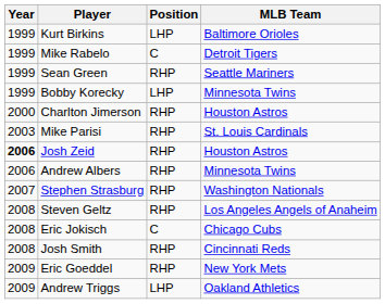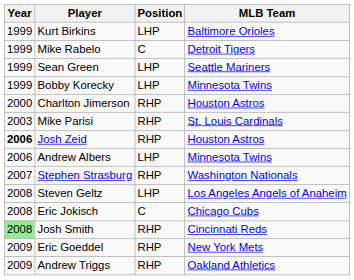Sean Green | Position: RHP -> LHP
Andrew Albers | Position: RHP -> LHP
Steven Geltz | Position: RHP -> LHP
Josh Smith | Year: no background -> lightgreen background
Andrew Triggs | Position: LHP -> RHP
